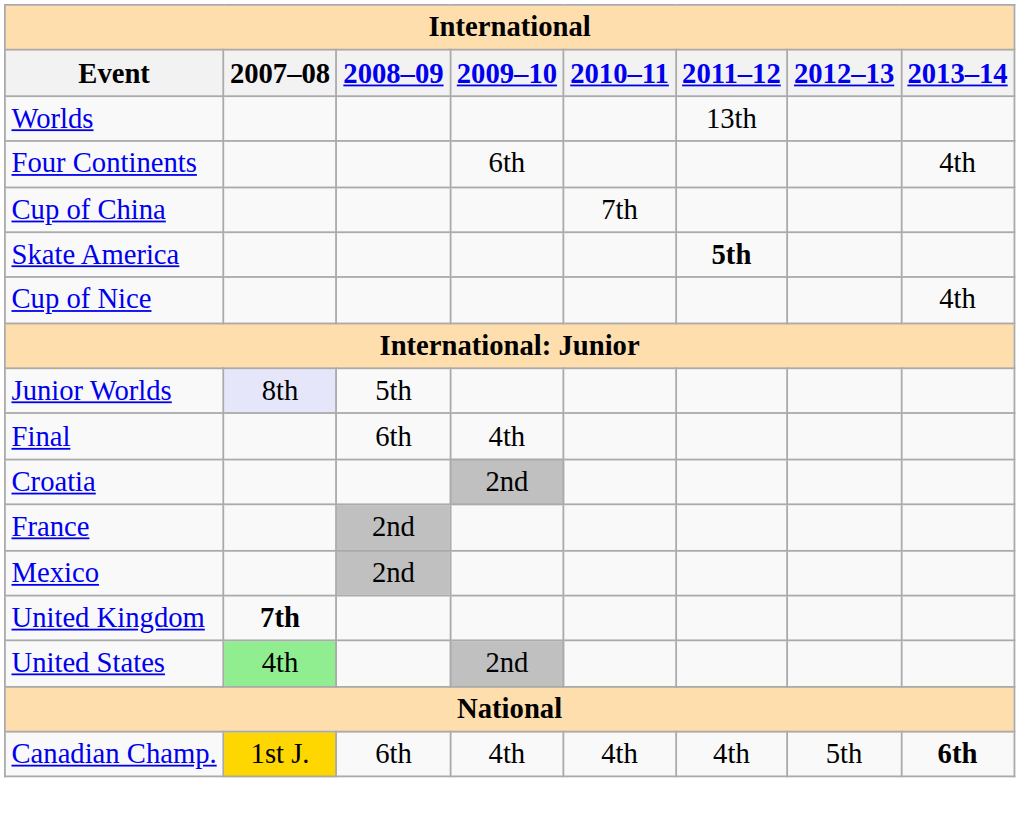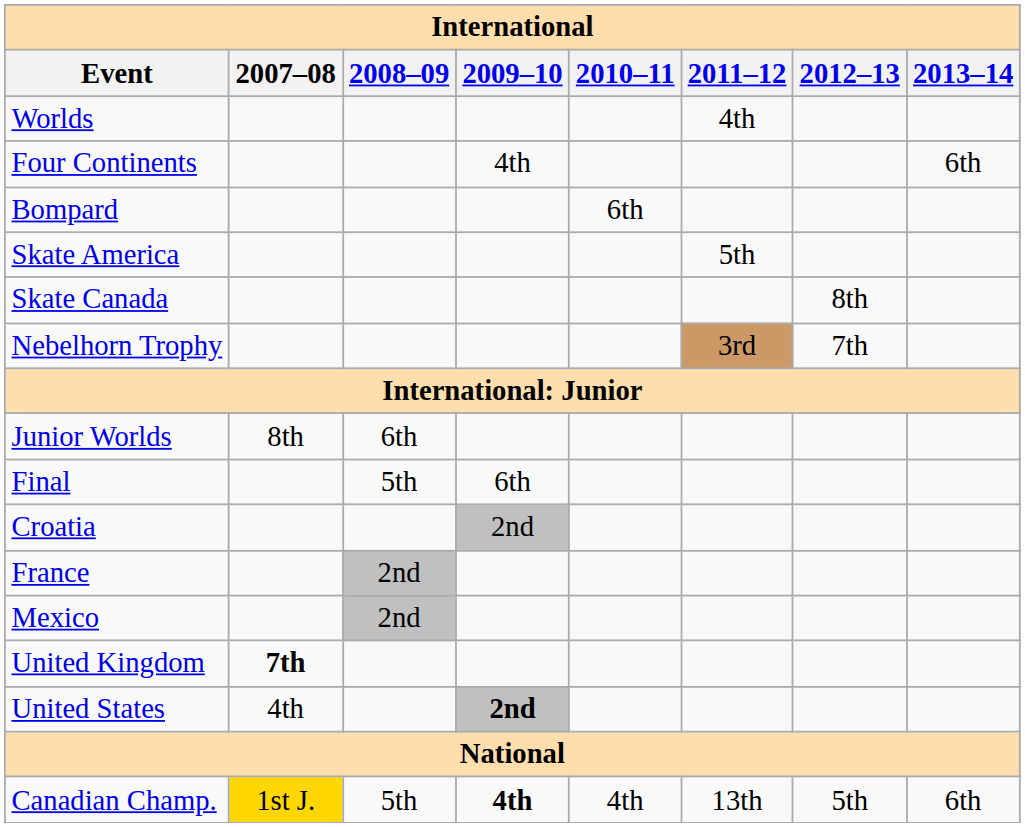Worlds | 2011–12: 13th -> 4th
Four Continents | 2009–10: 6th -> 4th
Four Continents | 2013–14: 4th -> 6th
+ row: Bompard | 6th
- row: Cup of China | 7th
Skate America | 2011–12: bold -> normal
+ row: Skate Canada | 8th
- row: Cup of Nice | 4th
+ row: Nebelhorn Trophy | 3rd | 7th
Junior Worlds | 2007–08: lavender background -> no background
Junior Worlds | 2008–09: 5th -> 6th
Final | 2008–09: 6th -> 5th
Final | 2009–10: 4th -> 6th
United States | 2007–08: lightgreen background -> no background
United States | 2009–10: normal -> bold
Canadian Champ. | 2008–09: 6th -> 5th
Canadian Champ. | 2009–10: normal -> bold
Canadian Champ. | 2011–12: 4th -> 13th
Canadian Champ. | 2013–14: bold -> normal
